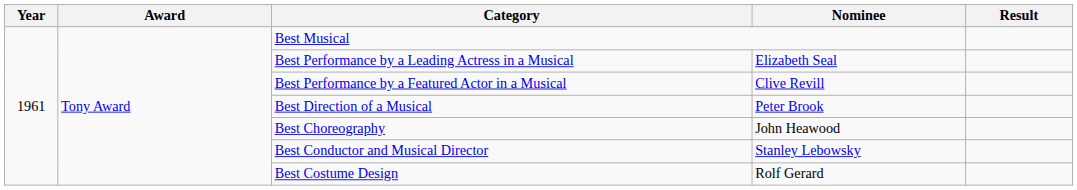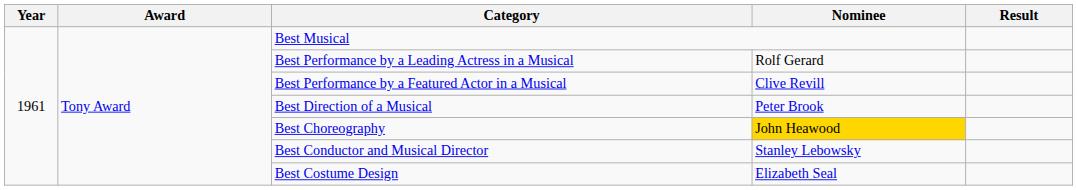Best Performance by a Leading Actress in a Musical | Nominee: Elizabeth Seal -> Rolf Gerard
Best Choreography | Nominee: no background -> gold background
Best Costume Design | Nominee: Rolf Gerard -> Elizabeth Seal
